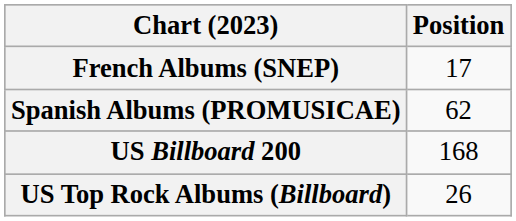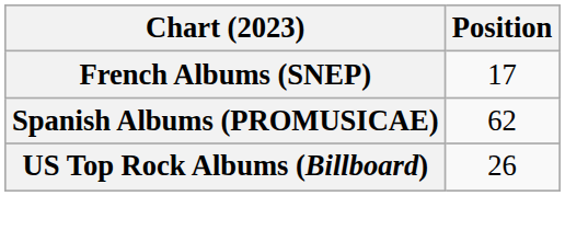- row: US Billboard 200 | 168
